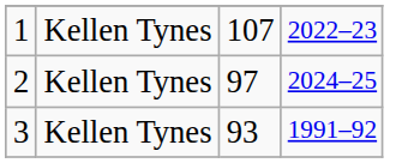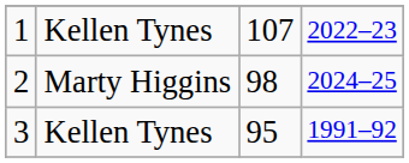2 | column 2: Kellen Tynes -> Marty Higgins
2 | column 3: 97 -> 98
3 | column 3: 93 -> 95
